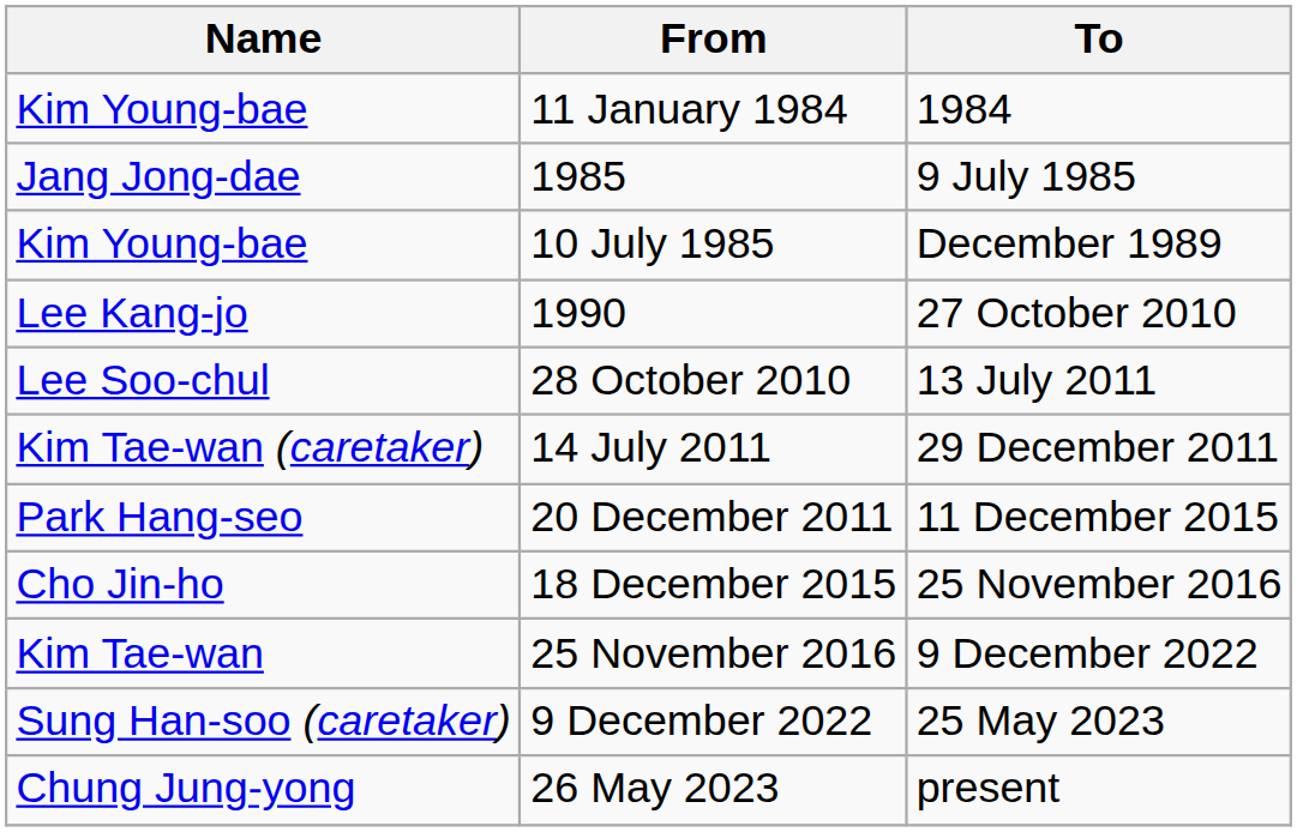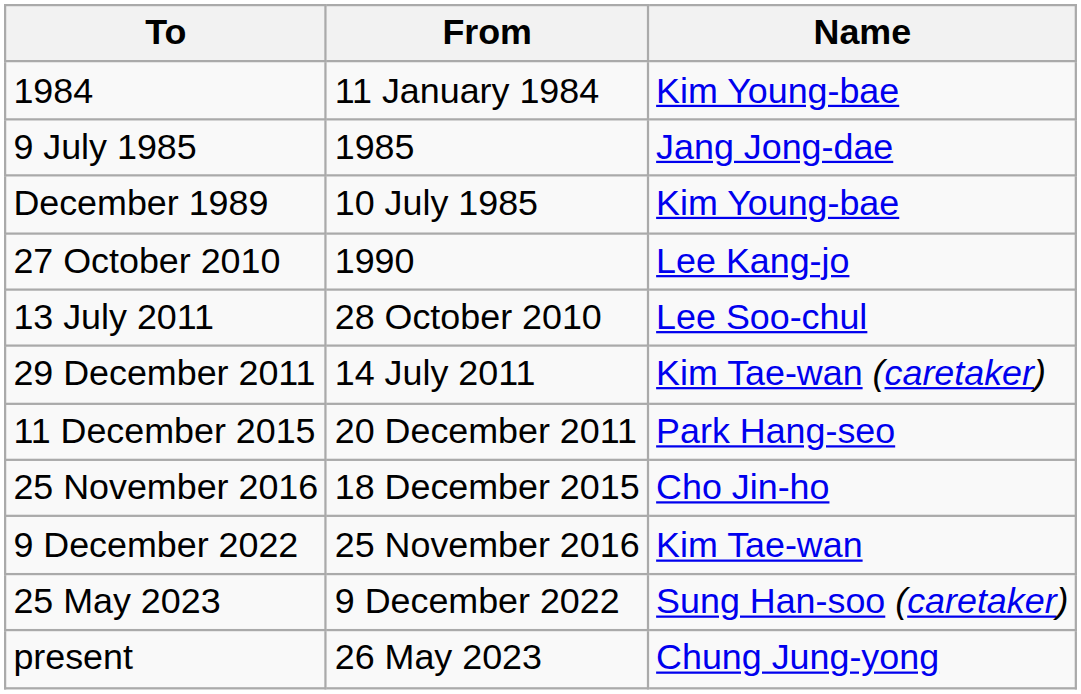columns swapped: Name <-> To
